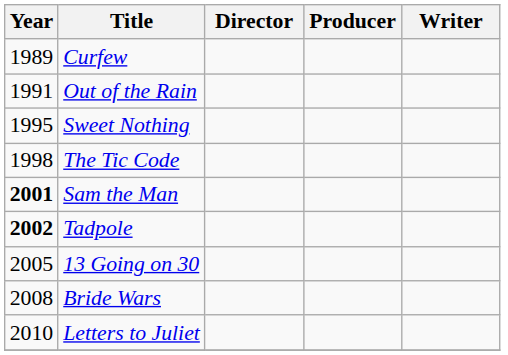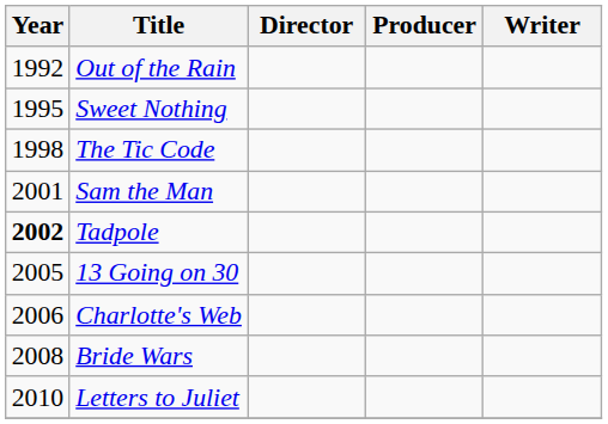- row: 1989 | Curfew
Out of the Rain | Year: 1991 -> 1992
Sam the Man | Year: bold -> normal
+ row: 2006 | Charlotte's Web
